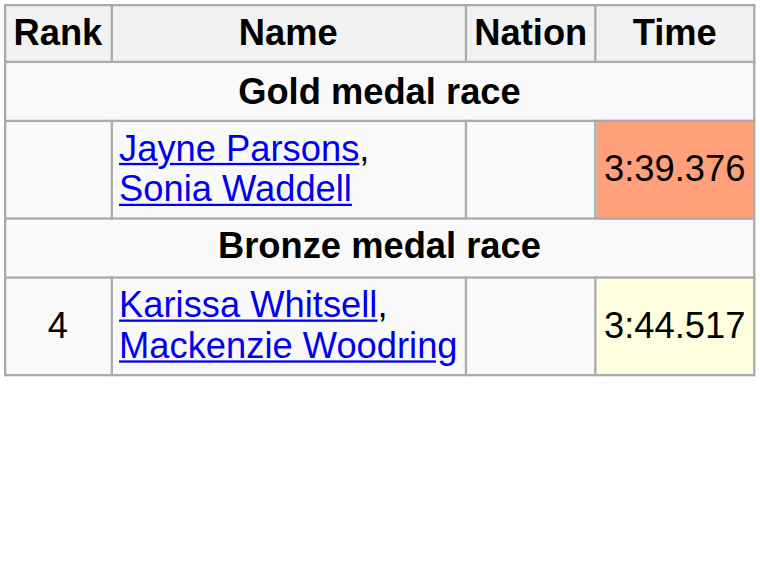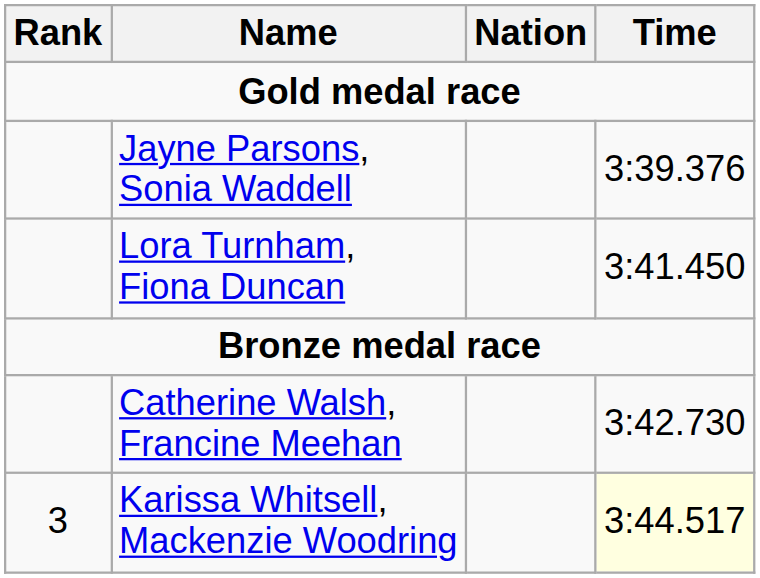Jayne Parsons, Sonia Waddell | Time: lightsalmon background -> no background
+ row: Lora Turnham, Fiona Duncan | 3:41.450
+ row: Catherine Walsh, Francine Meehan | 3:42.730
Karissa Whitsell, Mackenzie Woodring | Rank: 4 -> 3
